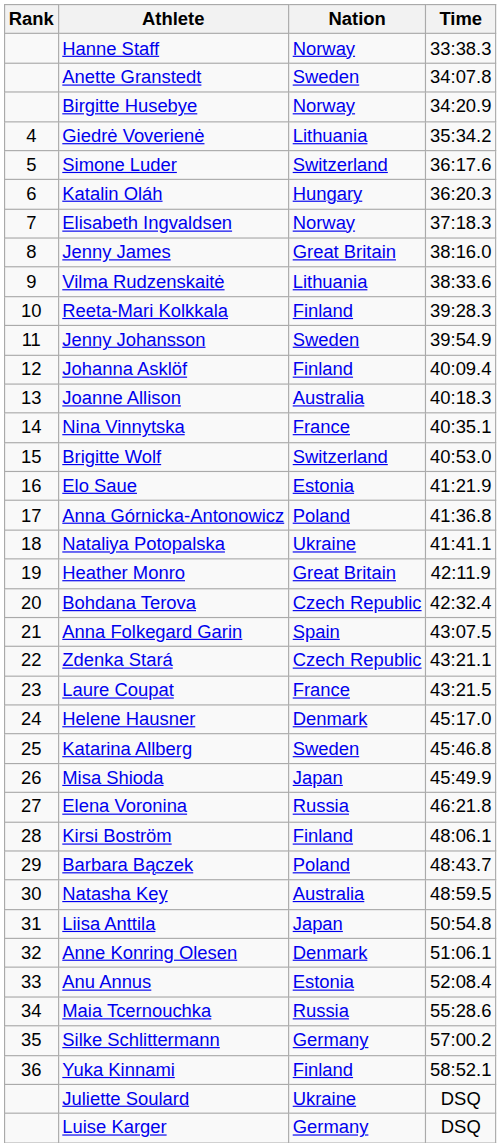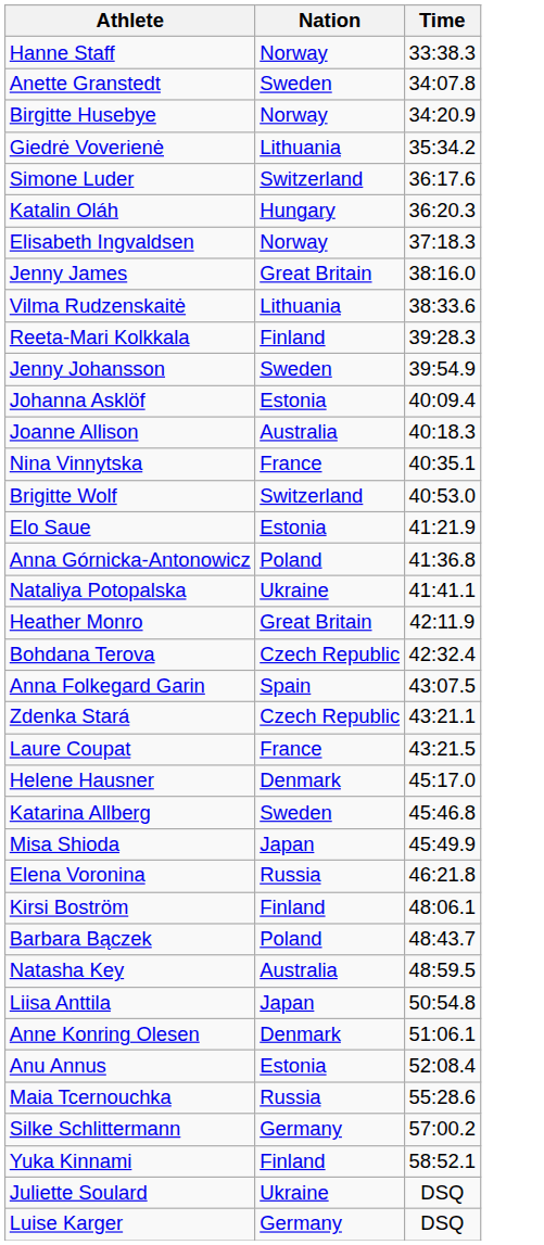- column: Rank | 4 | 5 | 6 | 7 | 8 | 9 | 10 | 11 | 12 | 13 | 14 | 15 | 16 | 17 | 18 | 19 | 20 | 21 | 22 | 23 | 24 | 25 | 26 | 27 | 28 | 29 | 30 | 31 | 32 | 33 | 34 | 35 | 36
Johanna Asklöf | Nation: Finland -> Estonia
